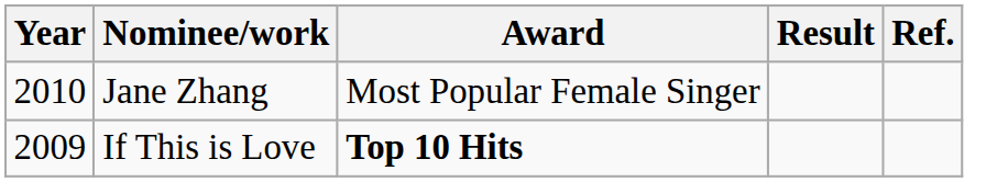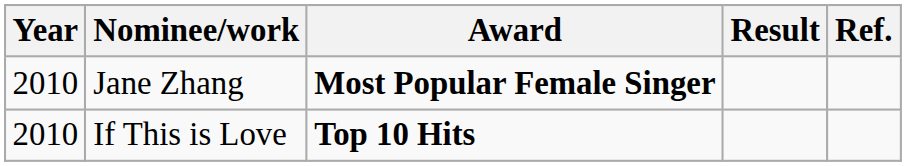Jane Zhang | Award: normal -> bold
If This is Love | Year: 2009 -> 2010
